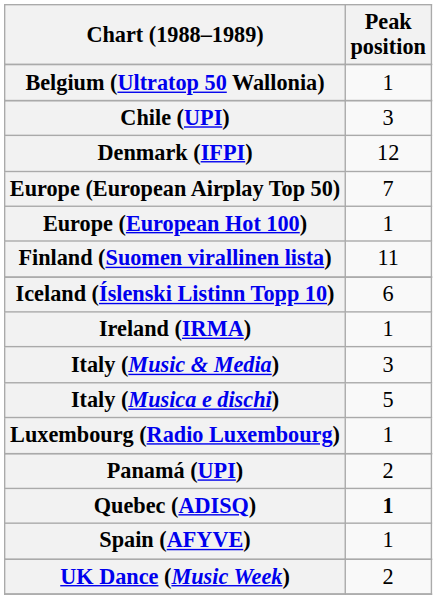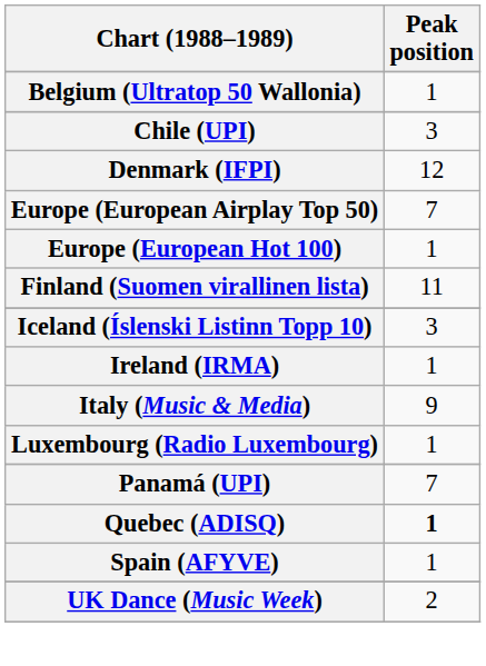Iceland (Íslenski Listinn Topp 10) | Peak position: 6 -> 3
Italy (Music & Media) | Peak position: 3 -> 9
- row: Italy (Musica e dischi) | 5
Panamá (UPI) | Peak position: 2 -> 7
